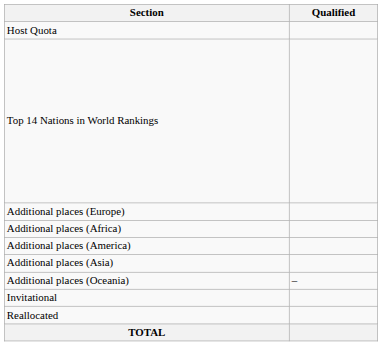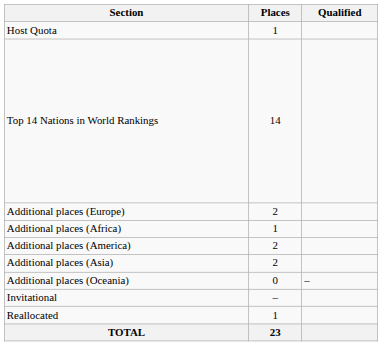+ column: Places | 1 | 14 | 2 | 1 | 2 | 2 | 0 | – | 1 | 23
